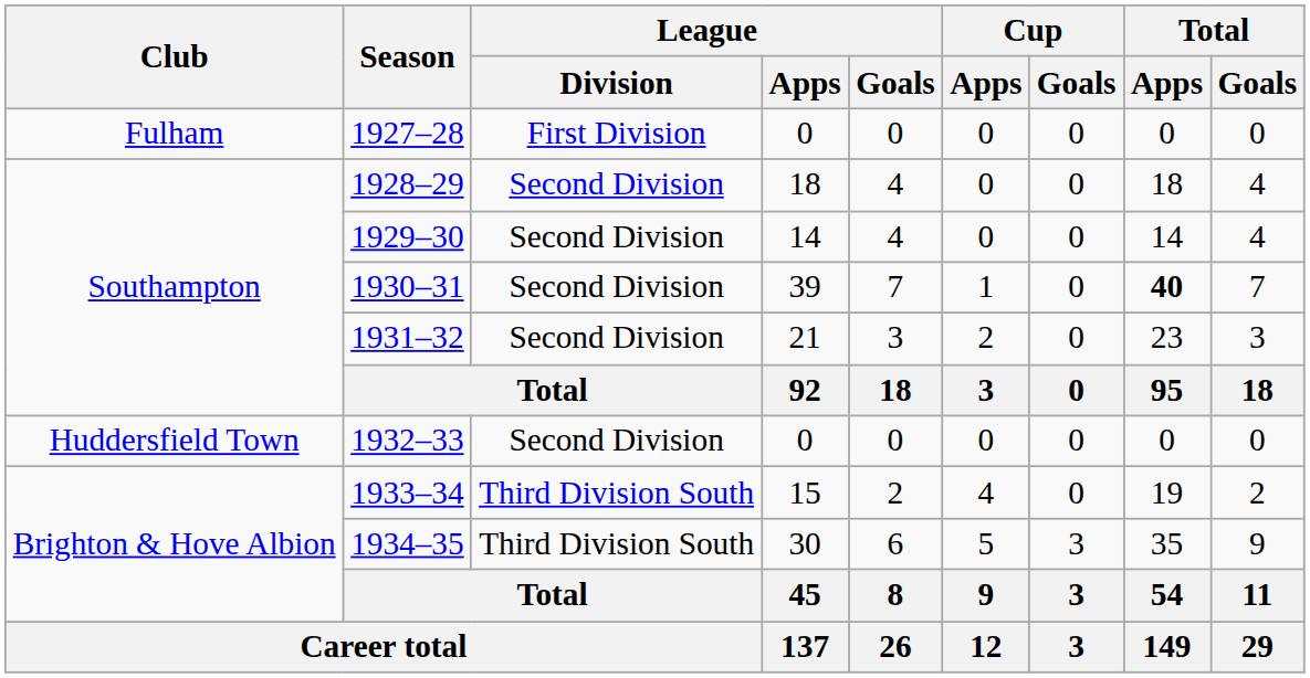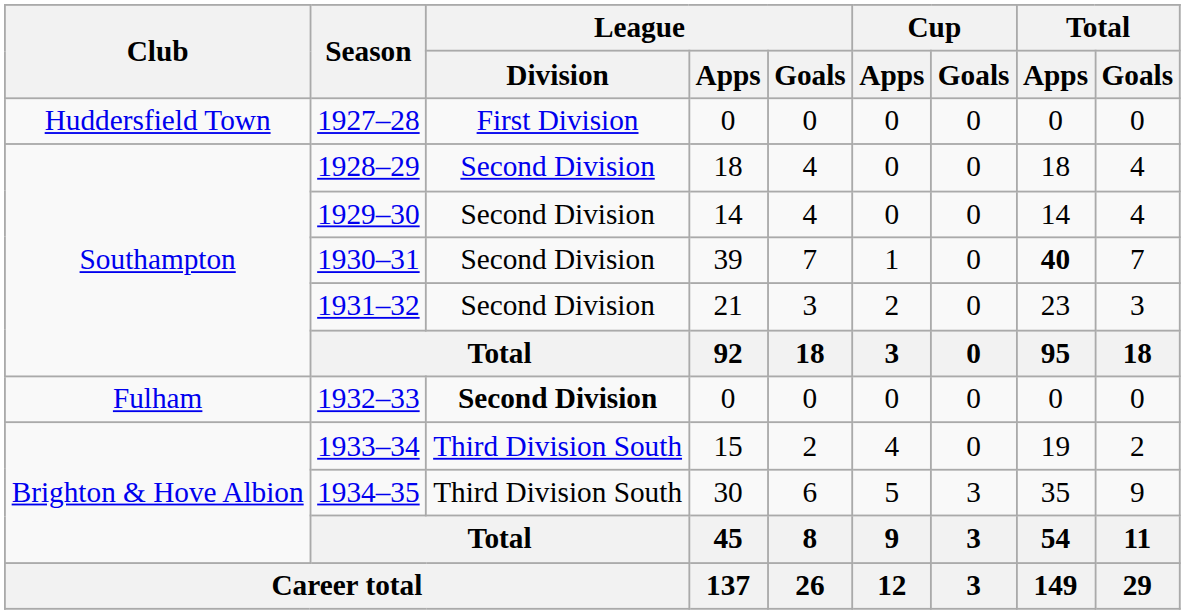1927–28 | Club: Fulham -> Huddersfield Town
1932–33 | Club: Huddersfield Town -> Fulham
1932–33 | League / Division: normal -> bold
